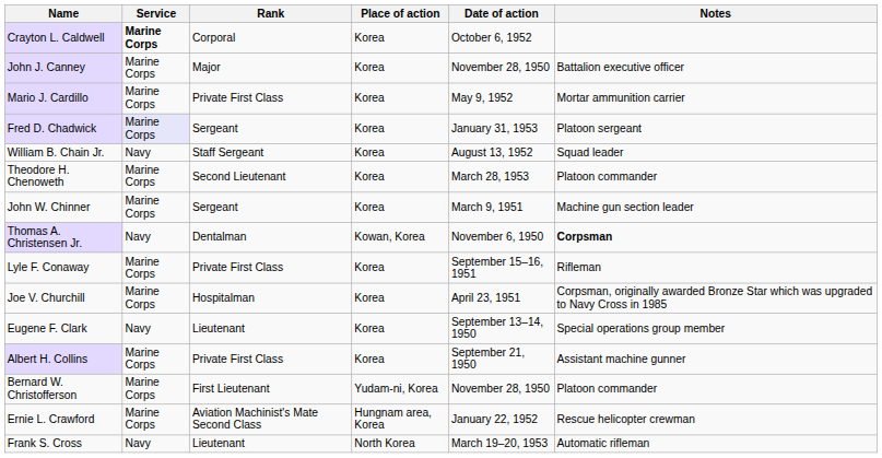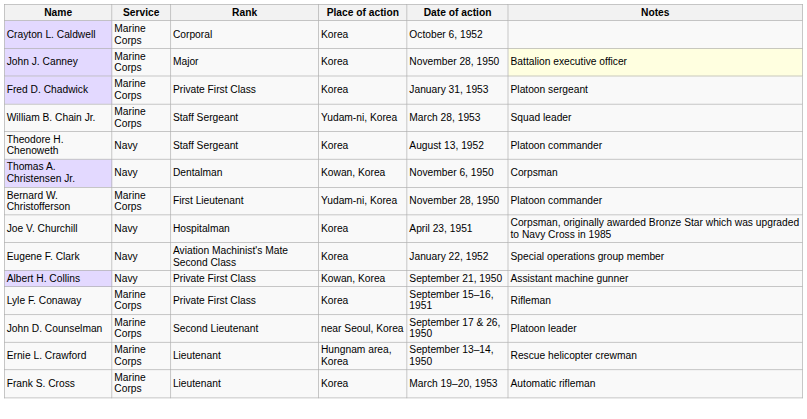Crayton L. Caldwell | Service: bold -> normal
John J. Canney | Notes: no background -> lightyellow background
- row: Mario J. Cardillo | Marine Corps | Private First Class | Korea | May 9, 1952 | Mortar ammunition carrier
Fred D. Chadwick | Service: lavender background -> no background
Fred D. Chadwick | Rank: Sergeant -> Private First Class
William B. Chain Jr. | Service: Navy -> Marine Corps
William B. Chain Jr. | Place of action: Korea -> Yudam-ni, Korea
William B. Chain Jr. | Date of action: August 13, 1952 -> March 28, 1953
Theodore H. Chenoweth | Service: Marine Corps -> Navy
Theodore H. Chenoweth | Rank: Second Lieutenant -> Staff Sergeant
Theodore H. Chenoweth | Date of action: March 28, 1953 -> August 13, 1952
- row: John W. Chinner | Marine Corps | Sergeant | Korea | March 9, 1951 | Machine gun section leader
Thomas A. Christensen Jr. | Notes: bold -> normal
rows swapped: Bernard W. Christofferson <-> Lyle F. Conaway
Joe V. Churchill | Service: Marine Corps -> Navy
Eugene F. Clark | Rank: Lieutenant -> Aviation Machinist's Mate Second Class
Eugene F. Clark | Date of action: September 13–14, 1950 -> January 22, 1952
Albert H. Collins | Service: Marine Corps -> Navy
Albert H. Collins | Place of action: Korea -> Kowan, Korea
+ row: John D. Counselman | Marine Corps | Second Lieutenant | near Seoul, Korea | September 17 & 26, 1950 | Platoon leader
Ernie L. Crawford | Rank: Aviation Machinist's Mate Second Class -> Lieutenant
Ernie L. Crawford | Date of action: January 22, 1952 -> September 13–14, 1950
Frank S. Cross | Service: Navy -> Marine Corps
Frank S. Cross | Place of action: North Korea -> Korea
